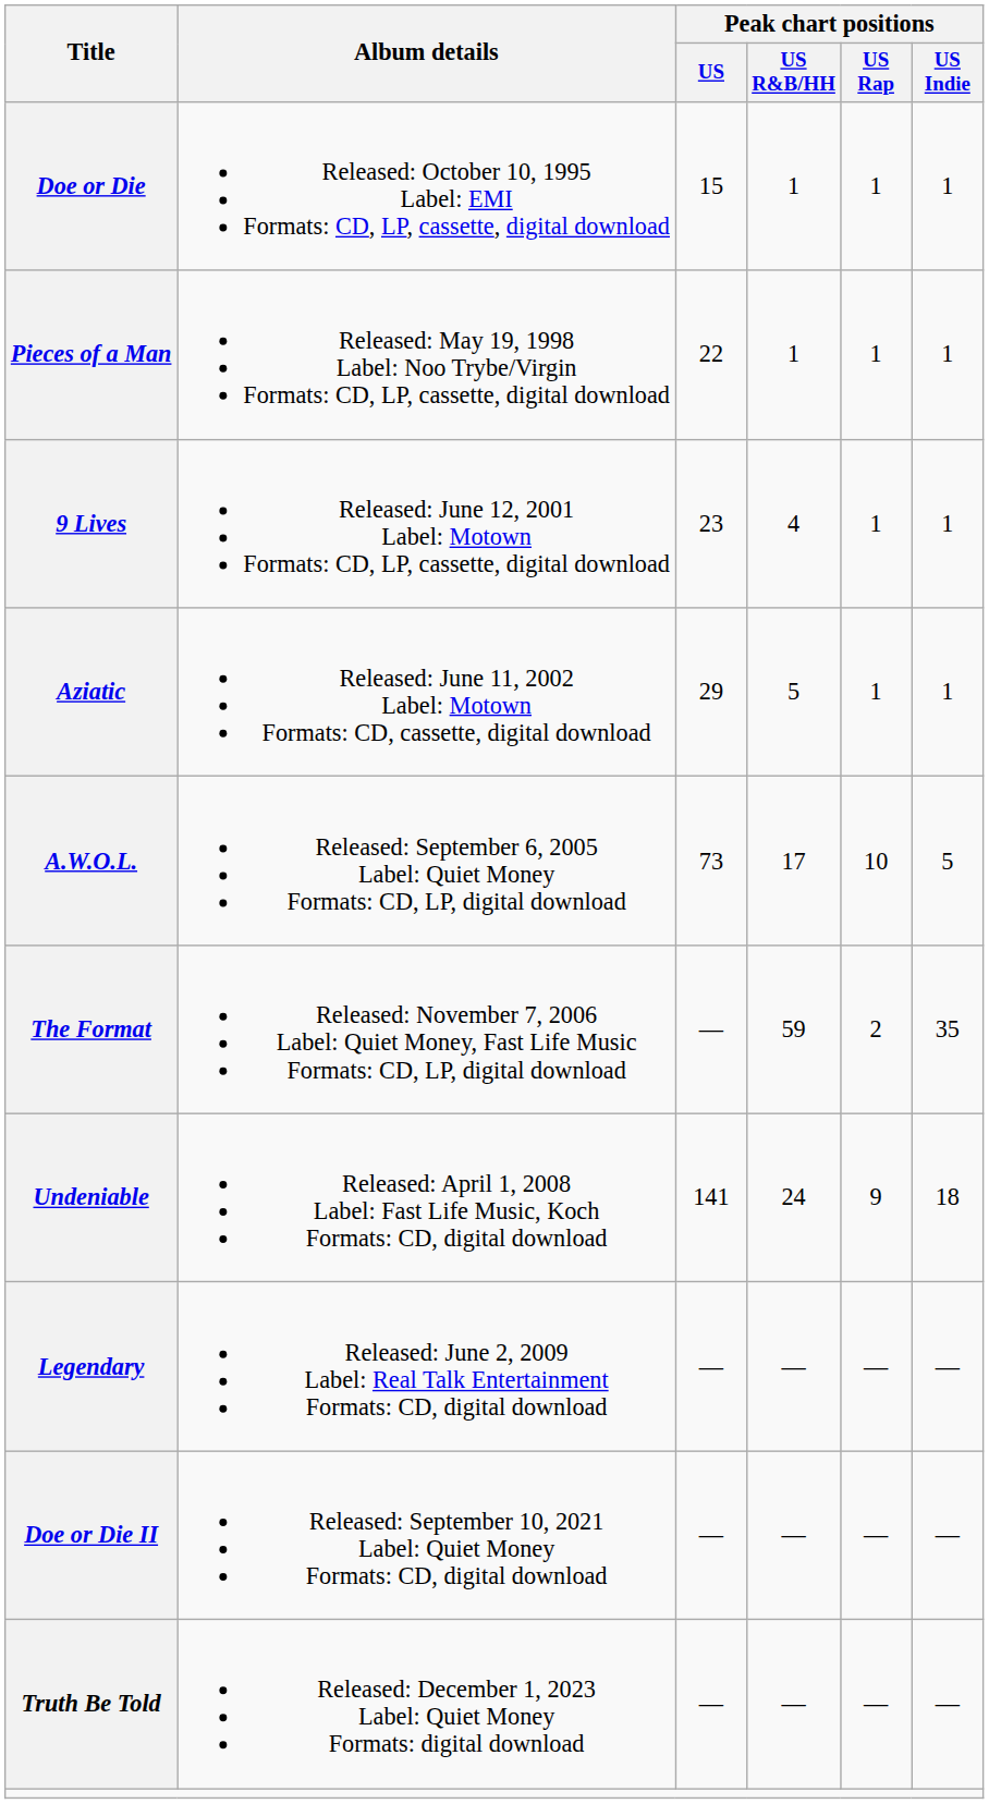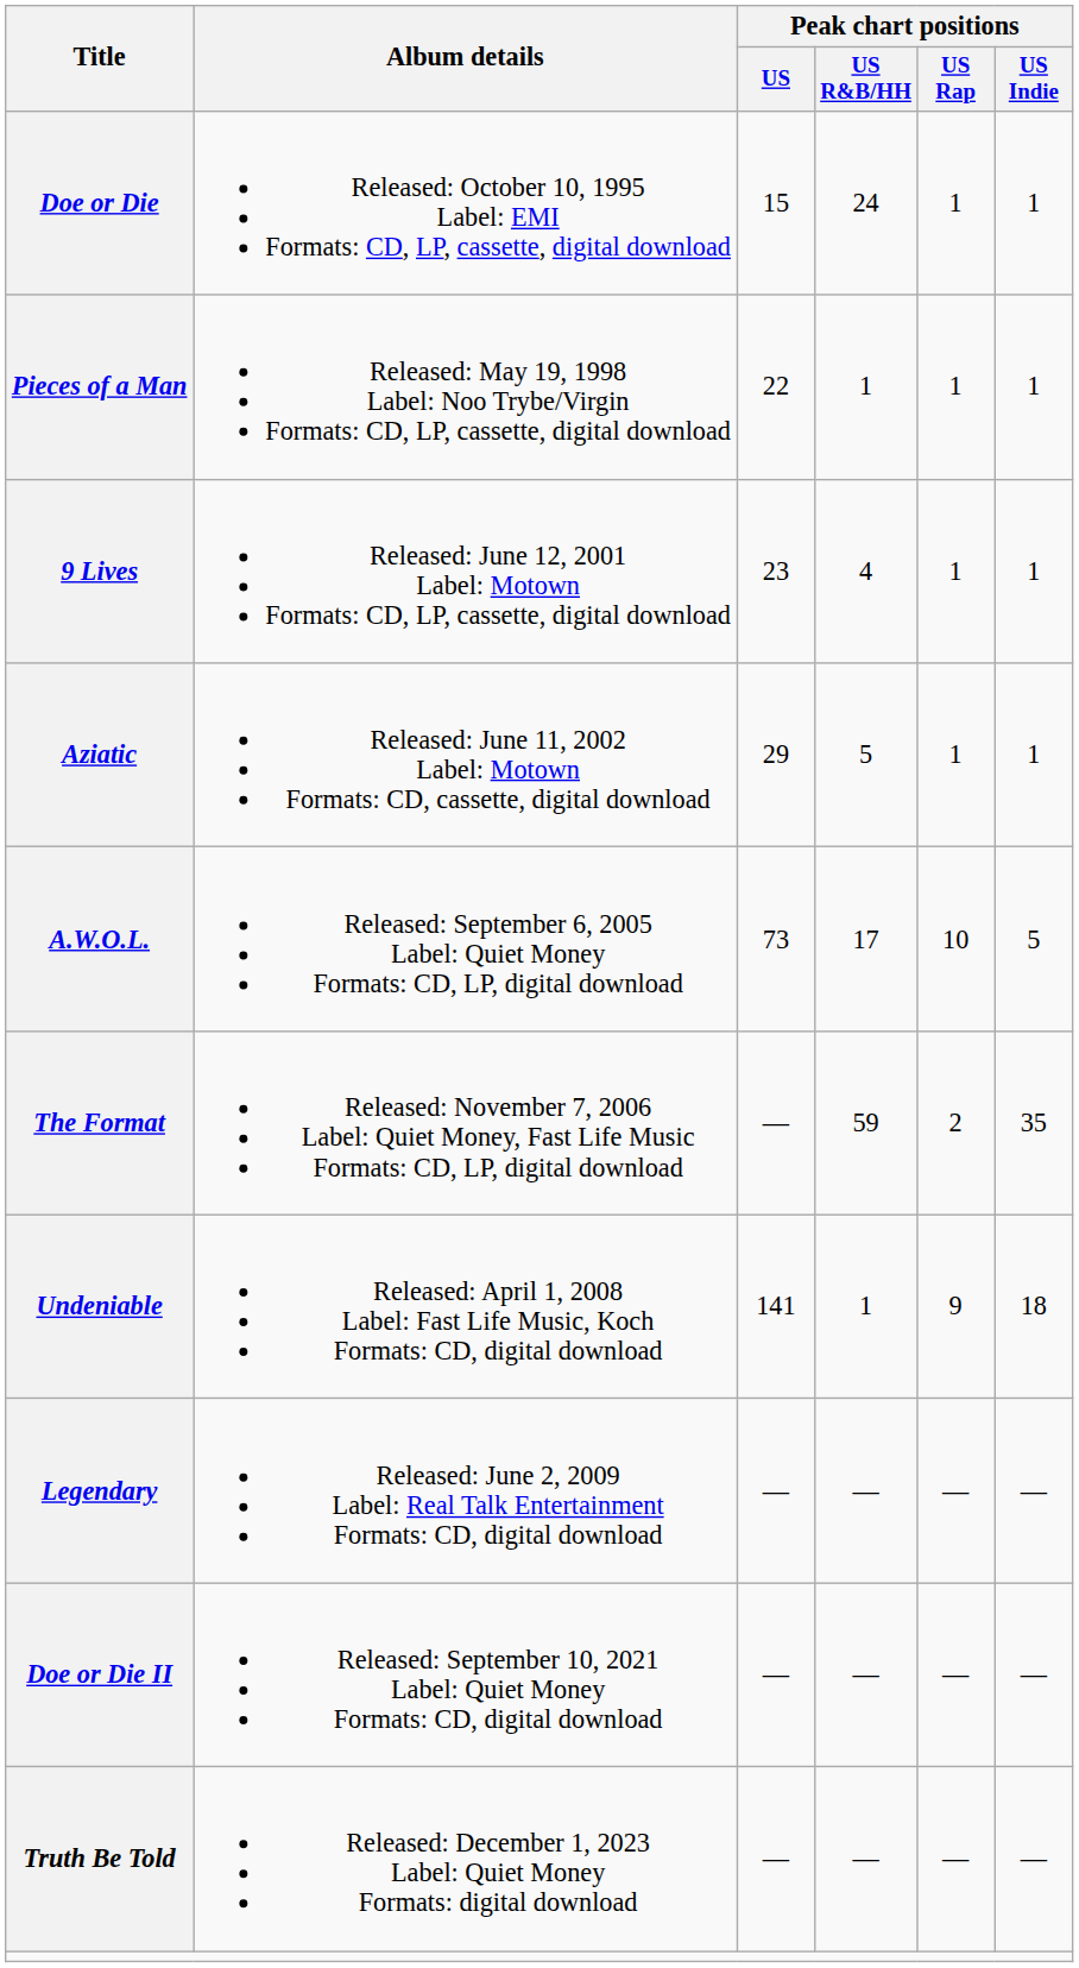Doe or Die | Peak chart positions / US R&B/HH: 1 -> 24
Undeniable | Peak chart positions / US R&B/HH: 24 -> 1
